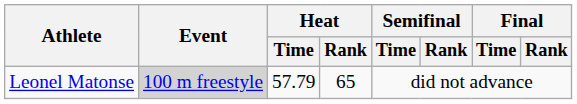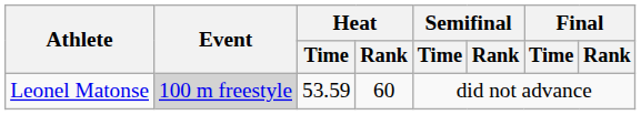Leonel Matonse | Heat / Time: 57.79 -> 53.59
Leonel Matonse | Heat / Rank: 65 -> 60
